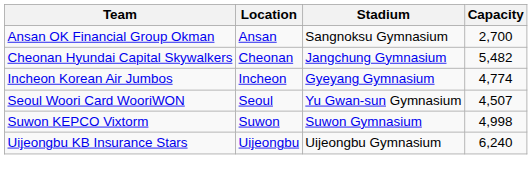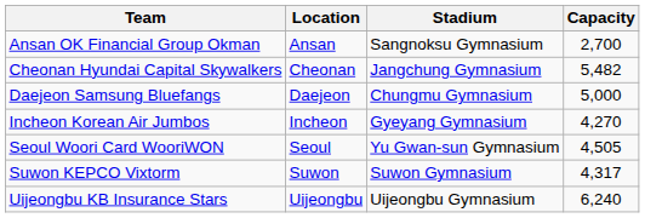+ row: Daejeon Samsung Bluefangs | Daejeon | Chungmu Gymnasium | 5,000
Incheon Korean Air Jumbos | Capacity: 4,774 -> 4,270
Seoul Woori Card WooriWON | Capacity: 4,507 -> 4,505
Suwon KEPCO Vixtorm | Capacity: 4,998 -> 4,317
